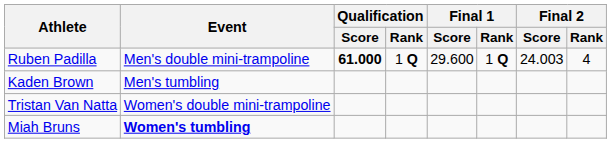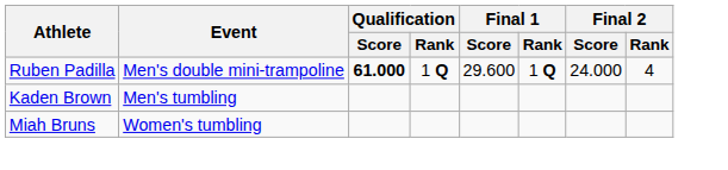Ruben Padilla | Final 2 / Score: 24.003 -> 24.000
- row: Tristan Van Natta | Women's double mini-trampoline
Miah Bruns | Event: bold -> normal
